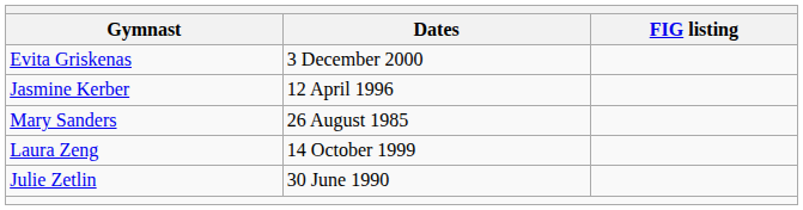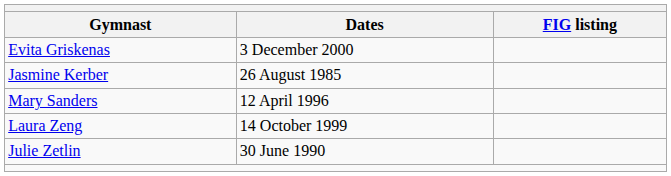Jasmine Kerber | Dates: 12 April 1996 -> 26 August 1985
Mary Sanders | Dates: 26 August 1985 -> 12 April 1996
